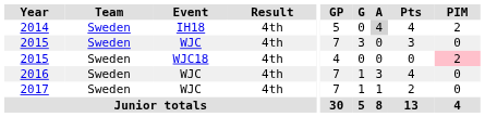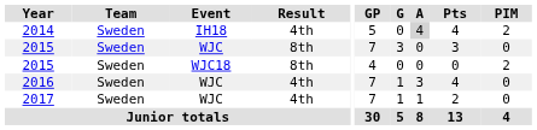2015 / WJC | Result: 4th -> 8th
2015 / WJC18 | Result: 4th -> 8th
2015 / WJC18 | PIM: pink background -> no background
